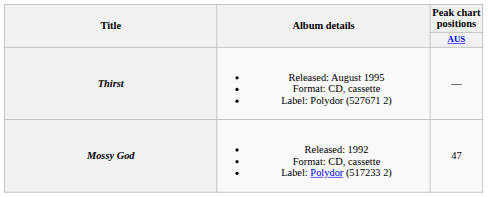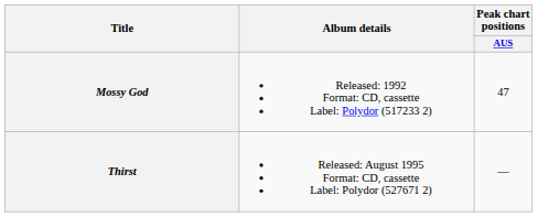rows swapped: Mossy God <-> Thirst
